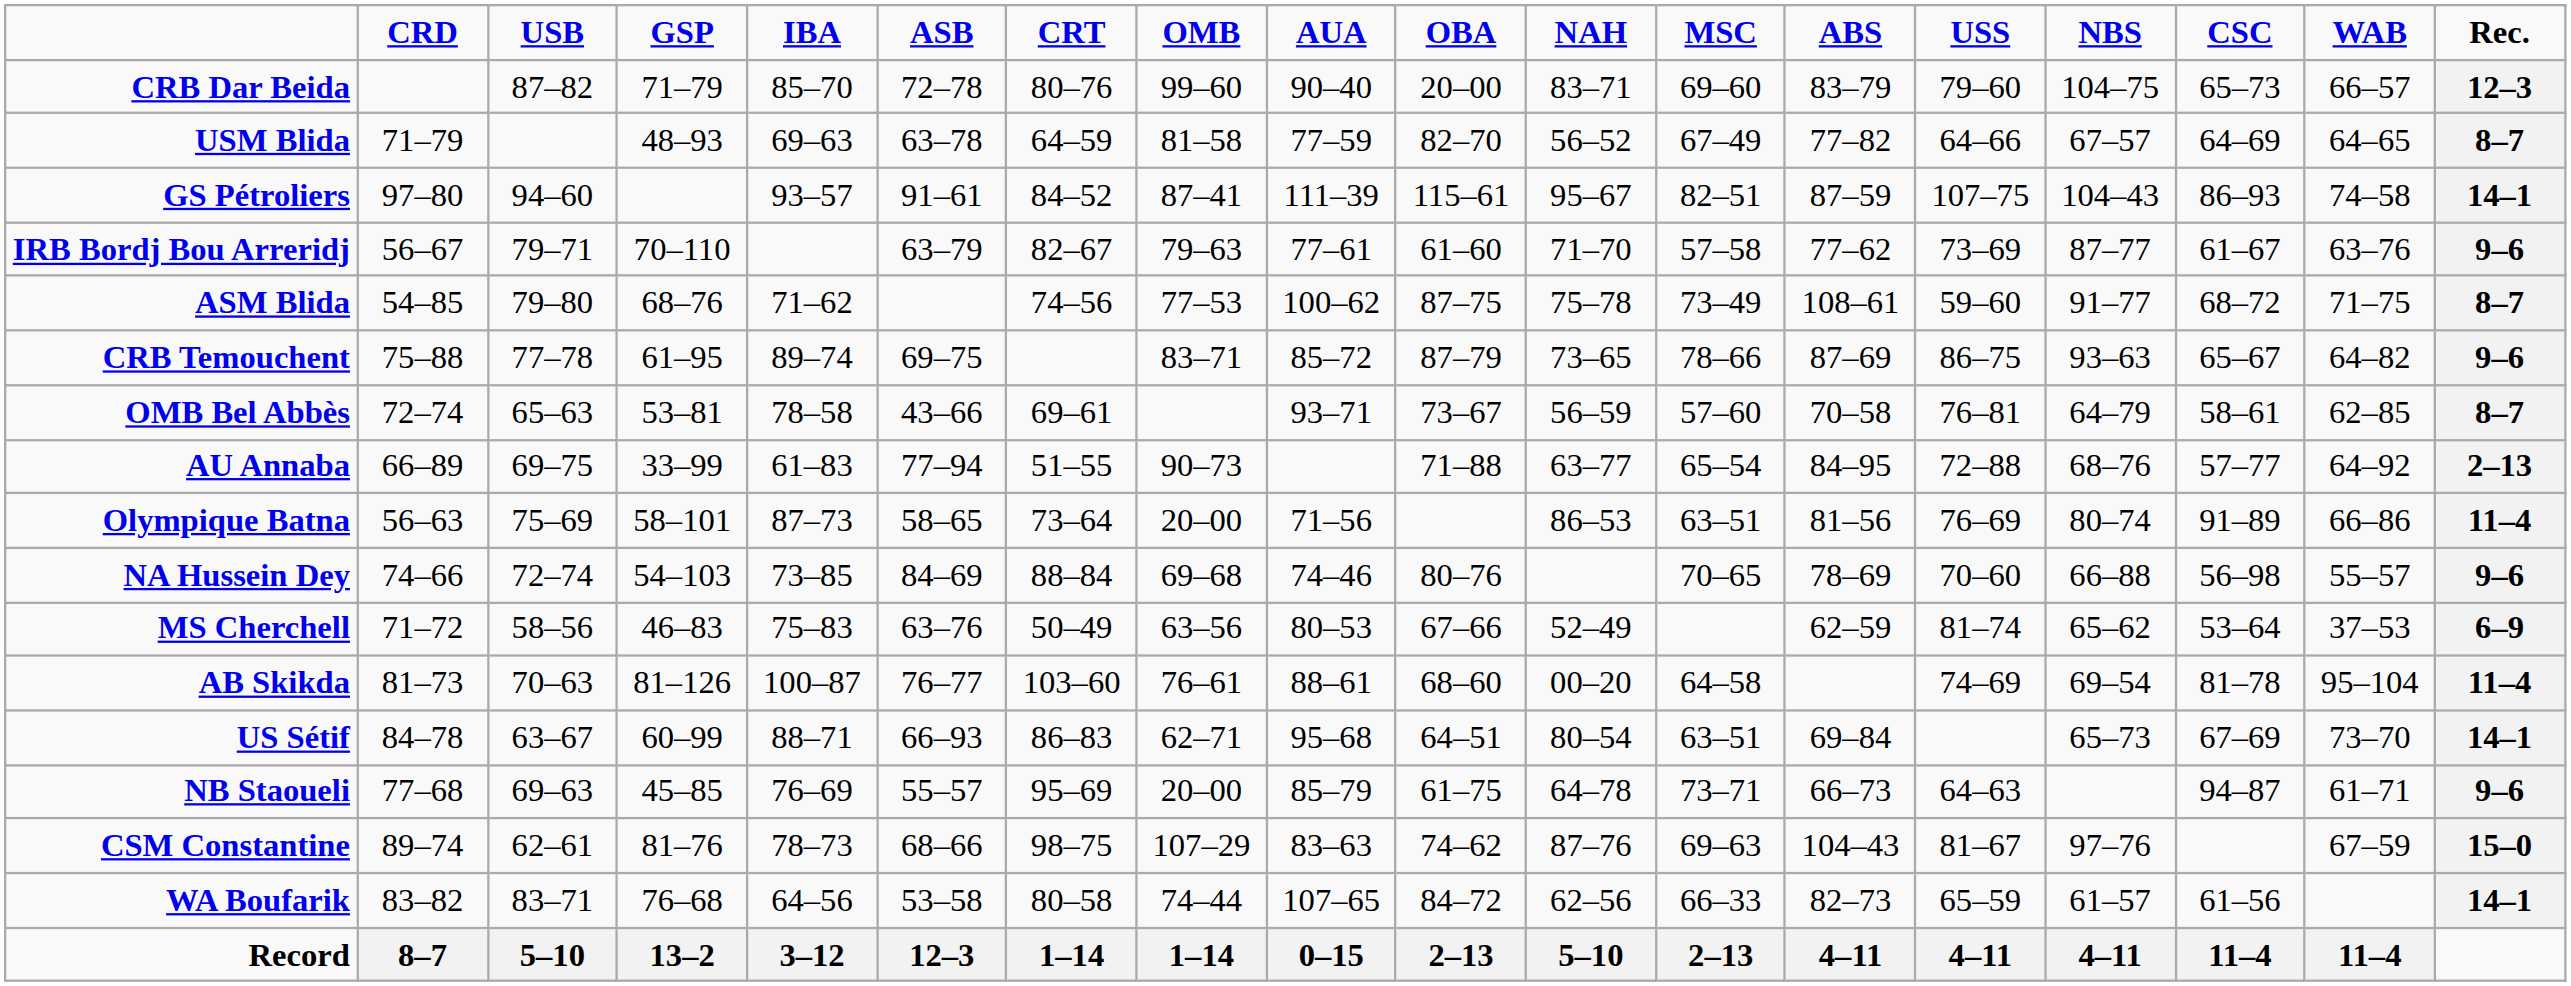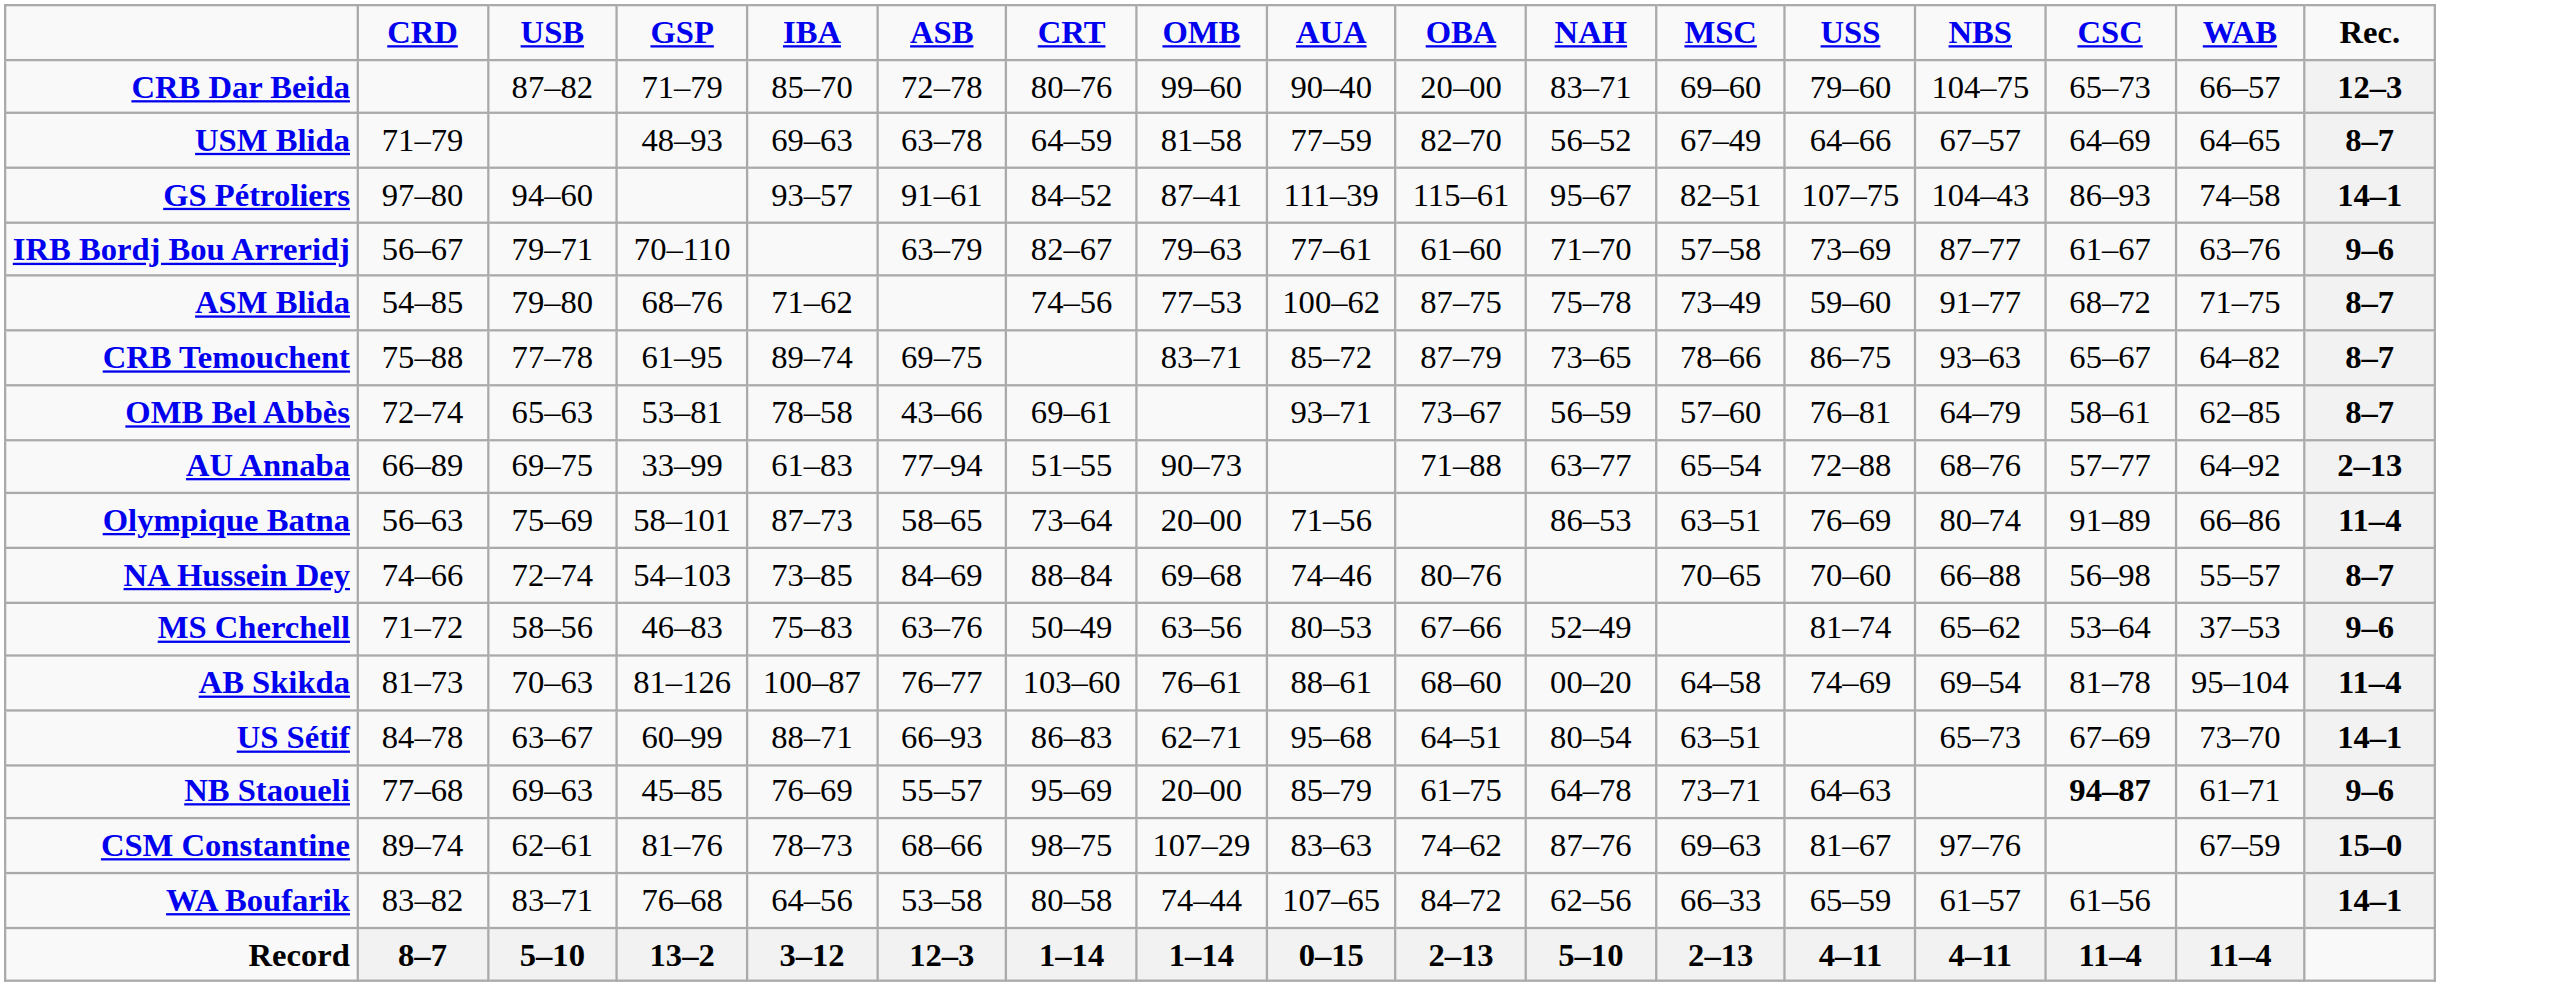- column: ABS | 83–79 | 77–82 | 87–59 | 77–62 | 108–61 | 87–69 | 70–58 | 84–95 | 81–56 | 78–69 | 62–59 | 69–84 | 66–73 | 104–43 | 82–73 | 4–11
CRB Temouchent | Rec.: 9–6 -> 8–7
NA Hussein Dey | Rec.: 9–6 -> 8–7
MS Cherchell | Rec.: 6–9 -> 9–6
NB Staoueli | CSC: normal -> bold
